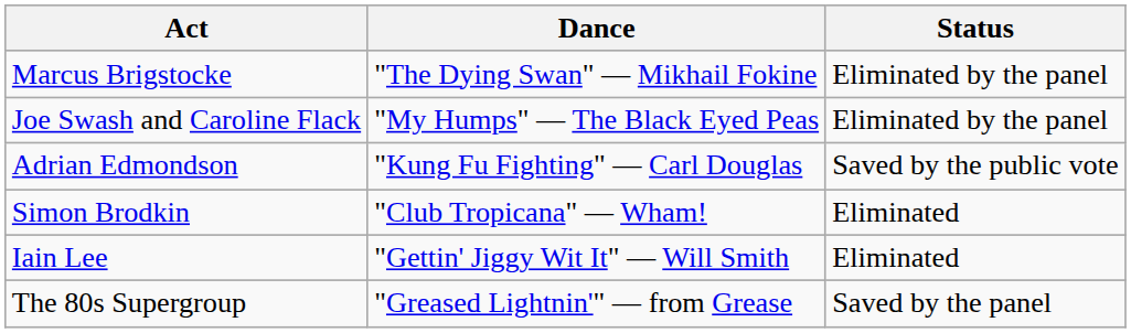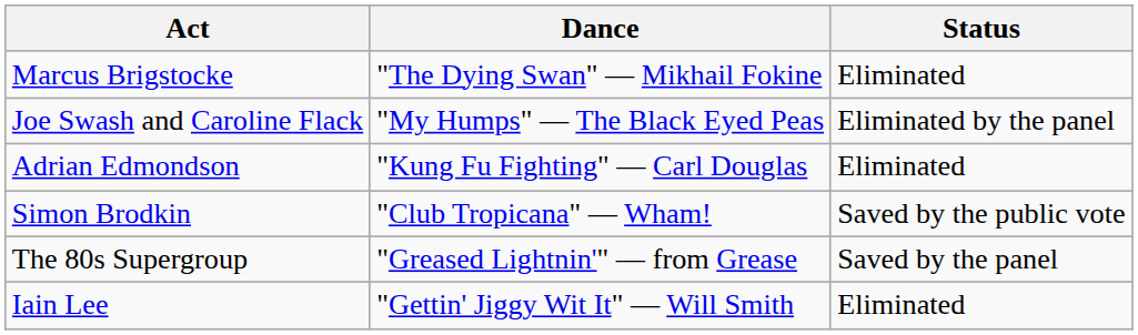Marcus Brigstocke | Status: Eliminated by the panel -> Eliminated
Adrian Edmondson | Status: Saved by the public vote -> Eliminated
Simon Brodkin | Status: Eliminated -> Saved by the public vote
rows swapped: Iain Lee <-> The 80s Supergroup
